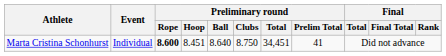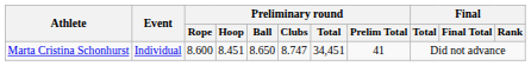Marta Cristina Schonhurst | Preliminary round / Rope: bold -> normal
Marta Cristina Schonhurst | Preliminary round / Ball: 8.640 -> 8.650
Marta Cristina Schonhurst | Preliminary round / Clubs: 8.750 -> 8.747
